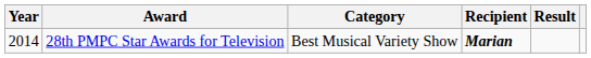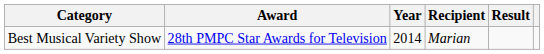columns swapped: Year <-> Category
28th PMPC Star Awards for Television | Recipient: bold -> normal
